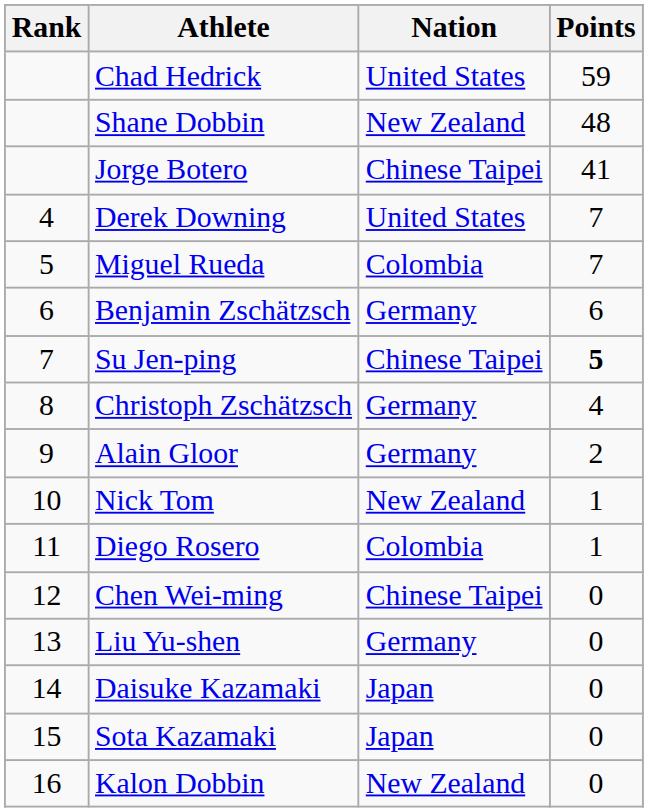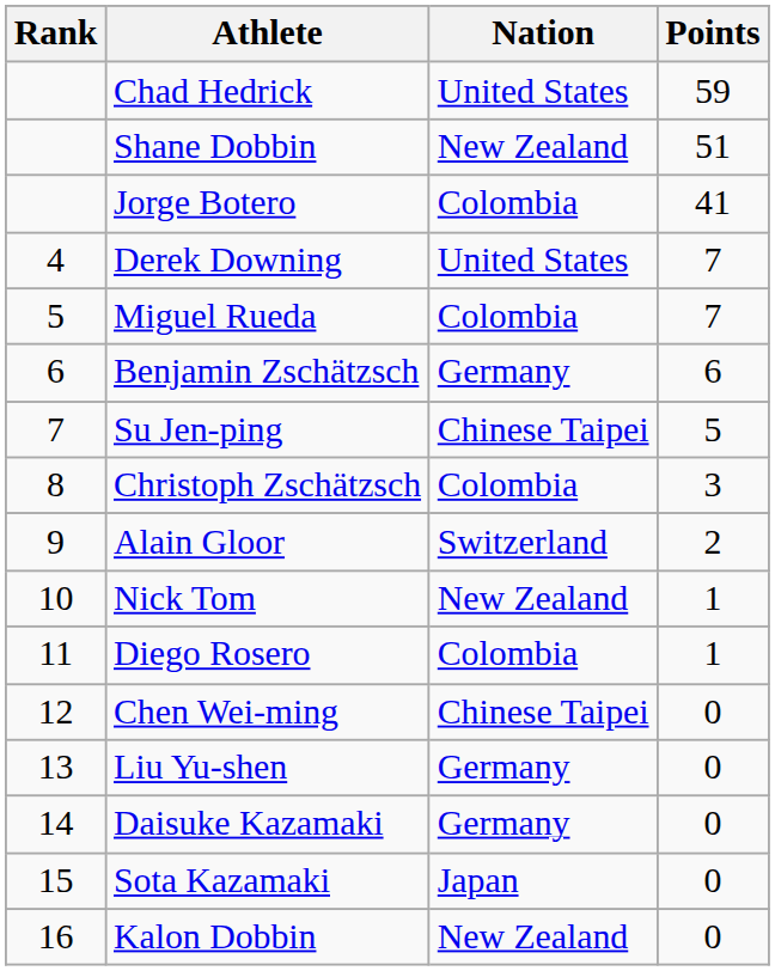Shane Dobbin | Points: 48 -> 51
Jorge Botero | Nation: Chinese Taipei -> Colombia
Su Jen-ping | Points: bold -> normal
Christoph Zschätzsch | Nation: Germany -> Colombia
Christoph Zschätzsch | Points: 4 -> 3
Alain Gloor | Nation: Germany -> Switzerland
Daisuke Kazamaki | Nation: Japan -> Germany
